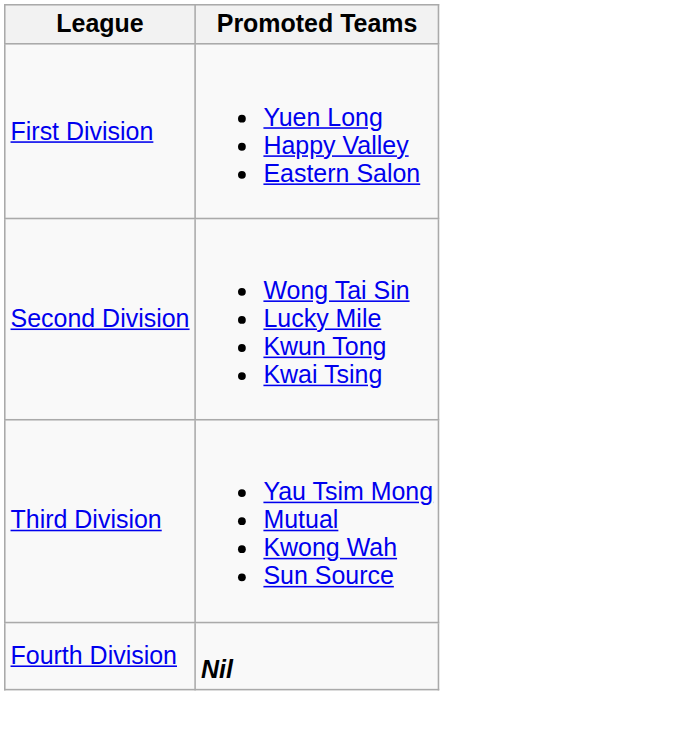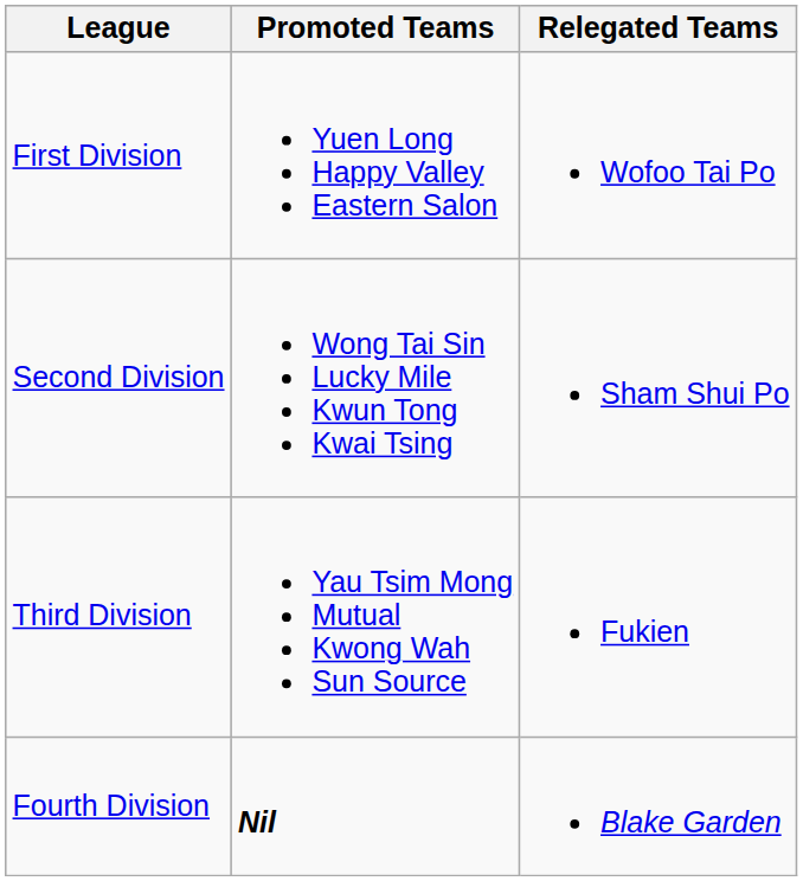+ column: Relegated Teams | Wofoo Tai Po | Sham Shui Po | Fukien | Blake Garden
